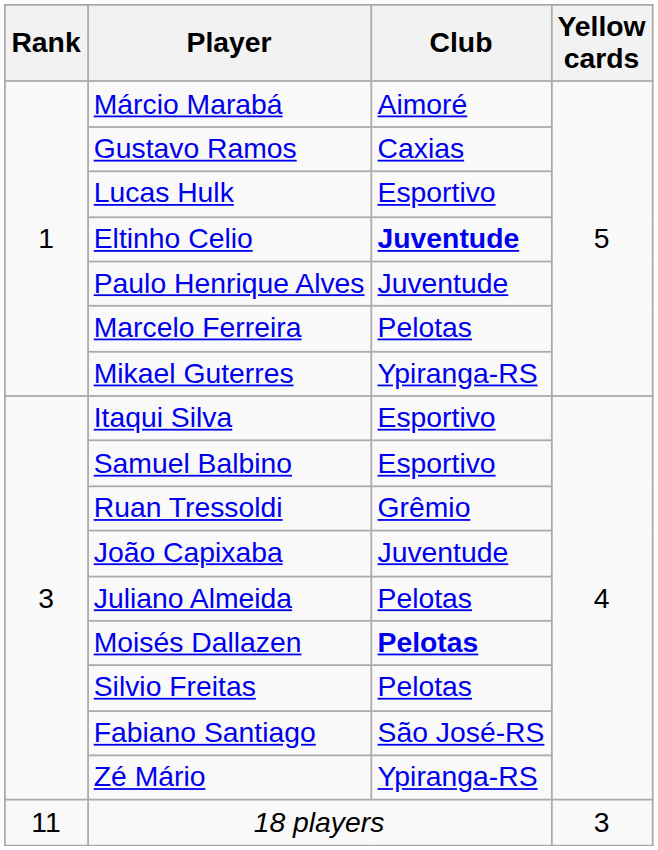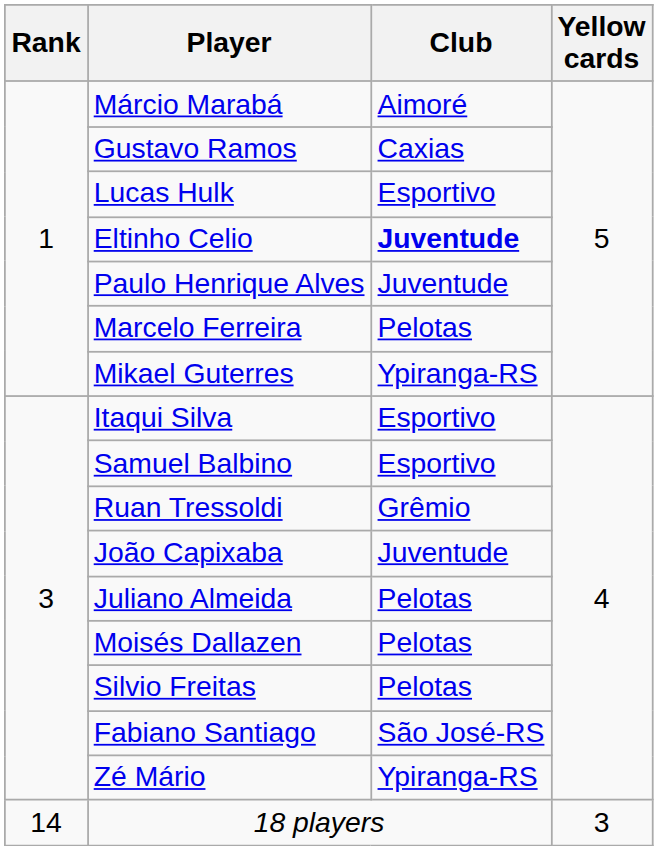Moisés Dallazen | Club: bold -> normal
18 players | Rank: 11 -> 14
